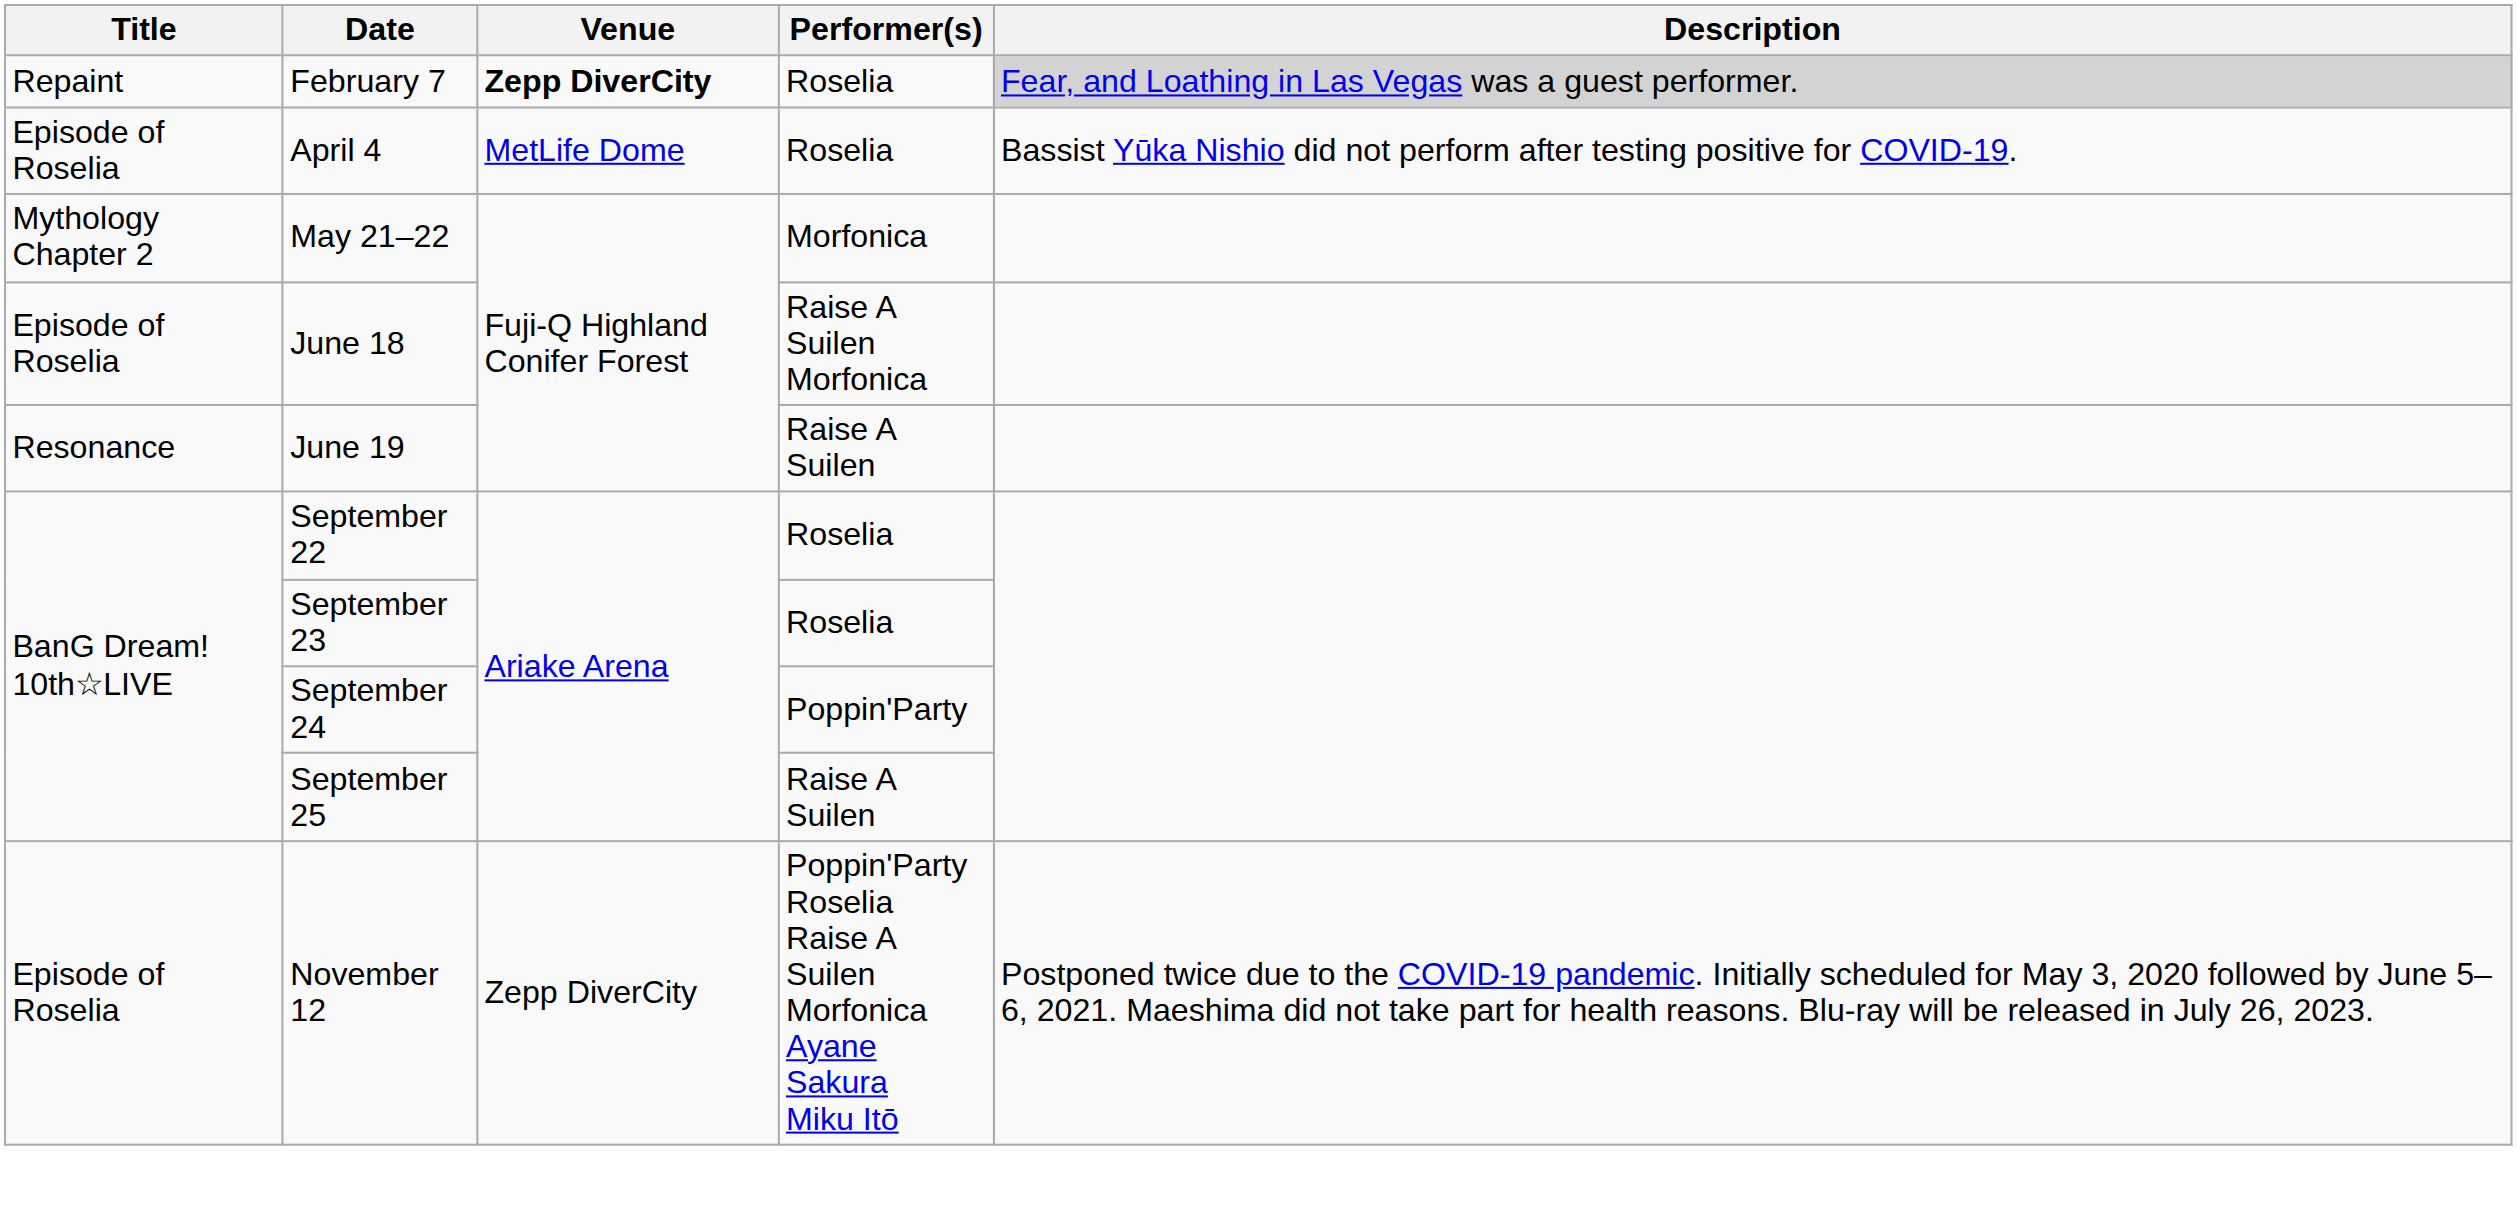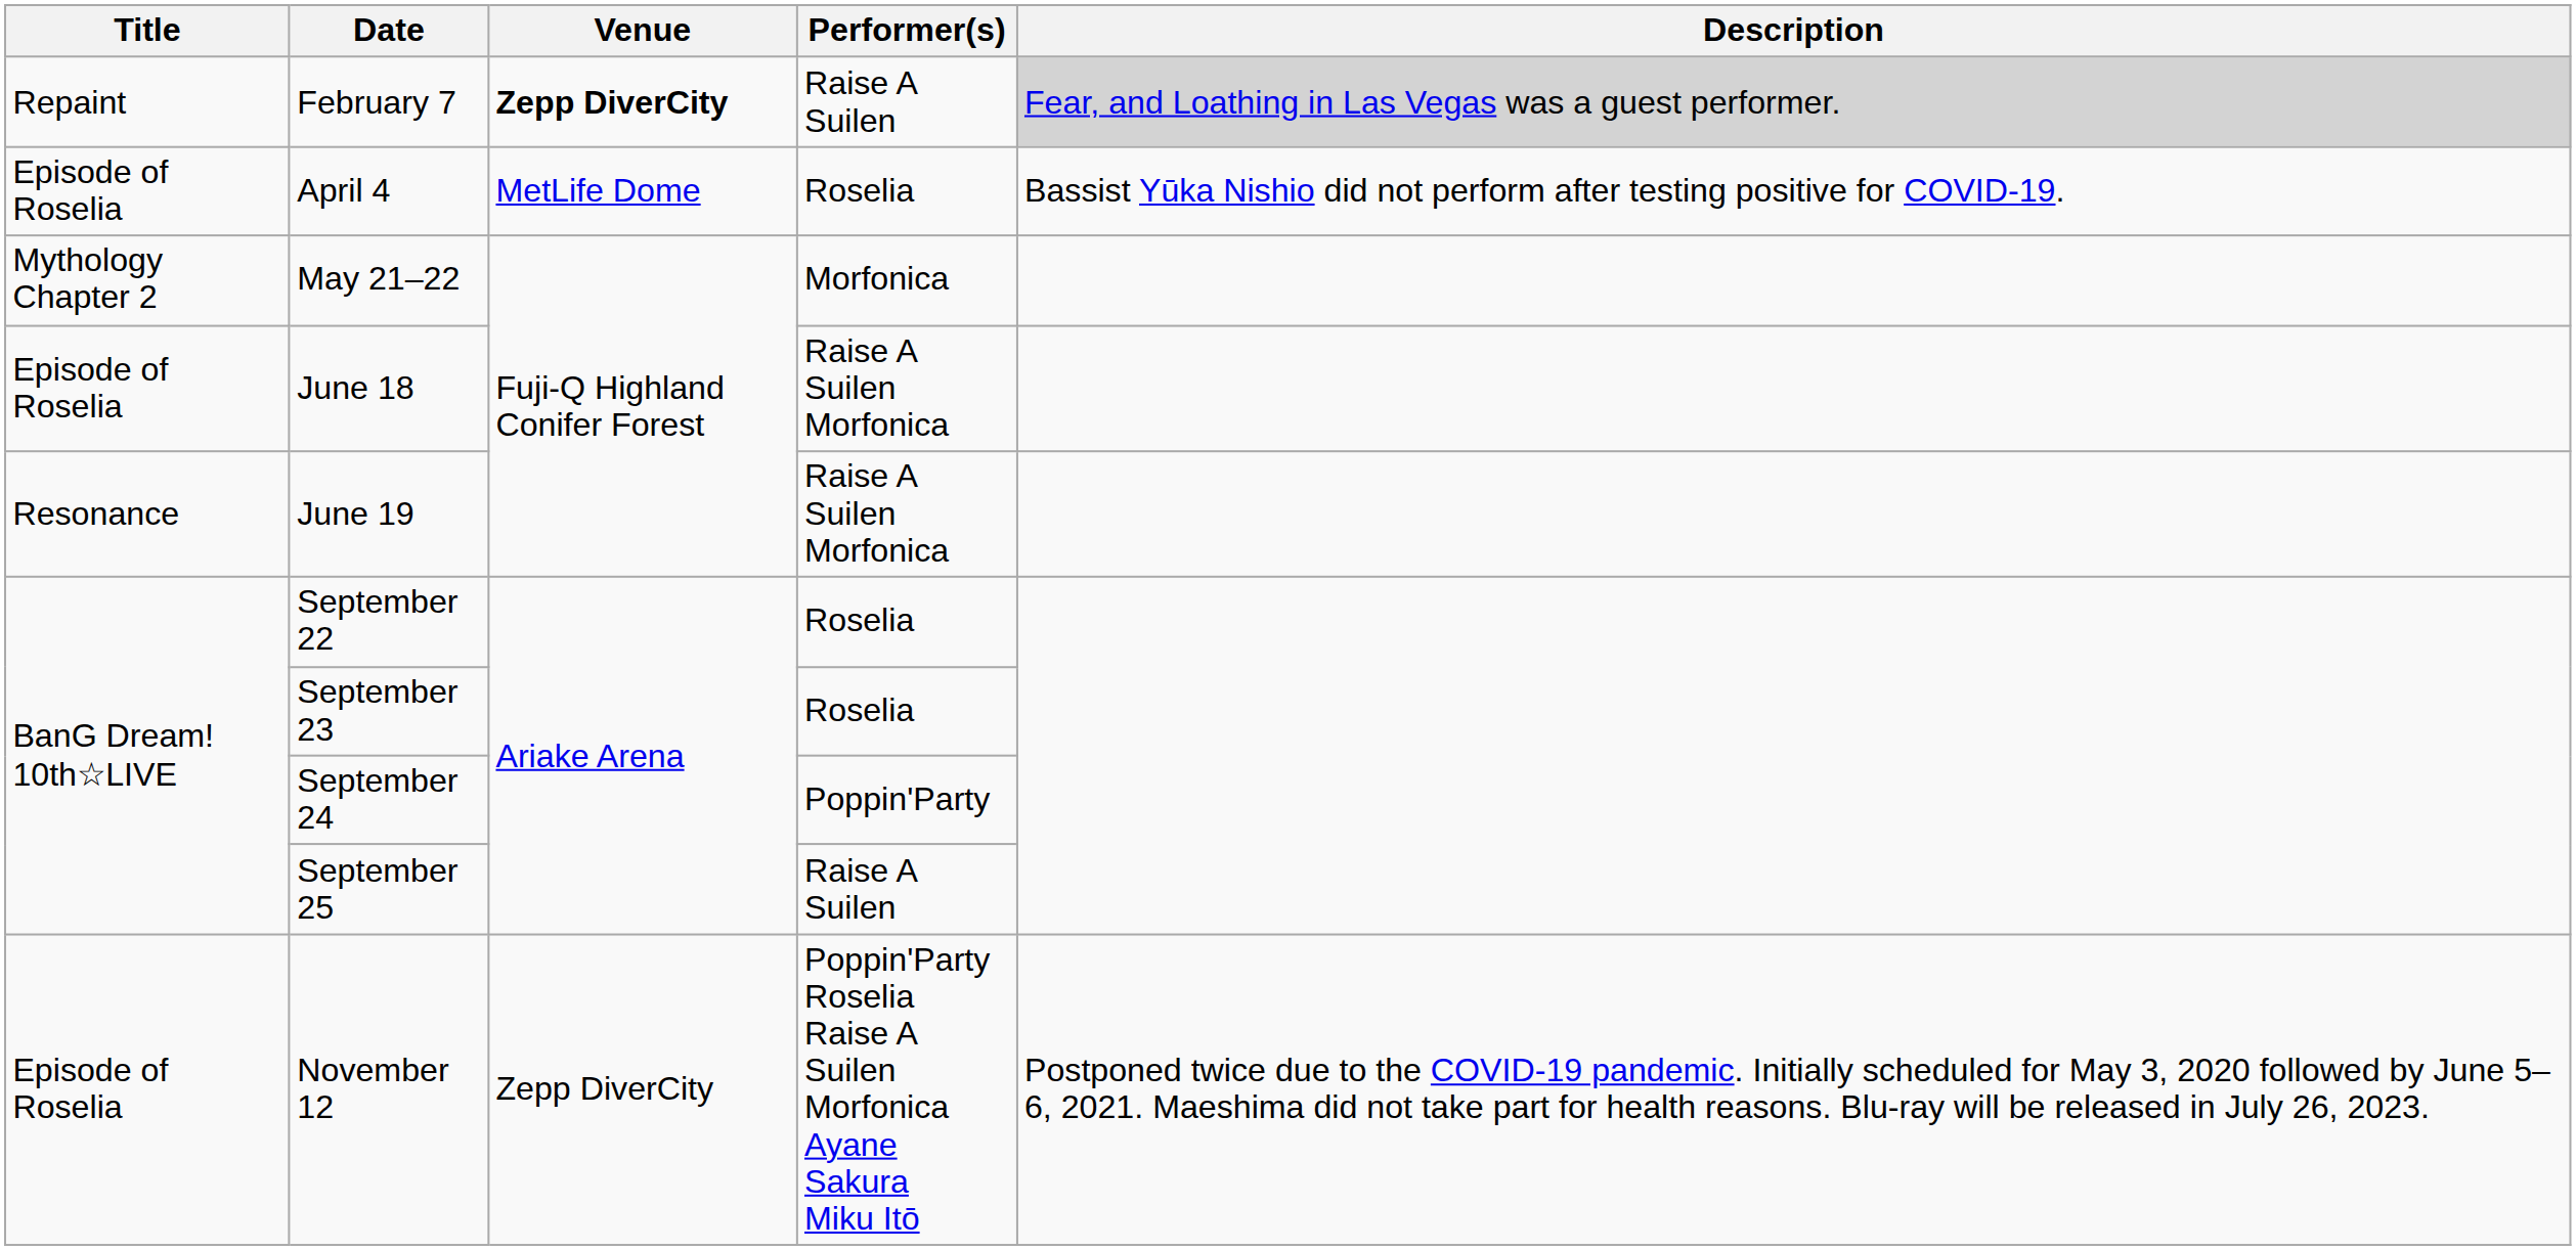February 7 | Performer(s): Roselia -> Raise A Suilen
June 19 | Performer(s): Raise A Suilen -> Raise A Suilen Morfonica
